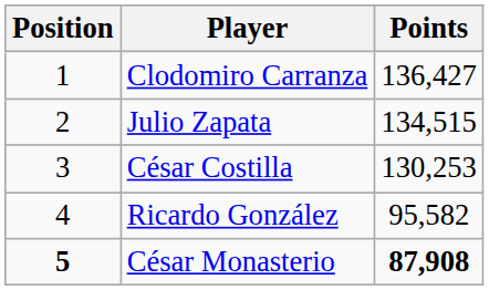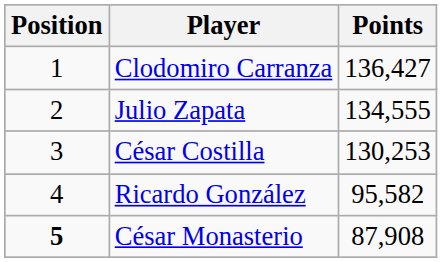Julio Zapata | Points: 134,515 -> 134,555
César Monasterio | Points: bold -> normal
